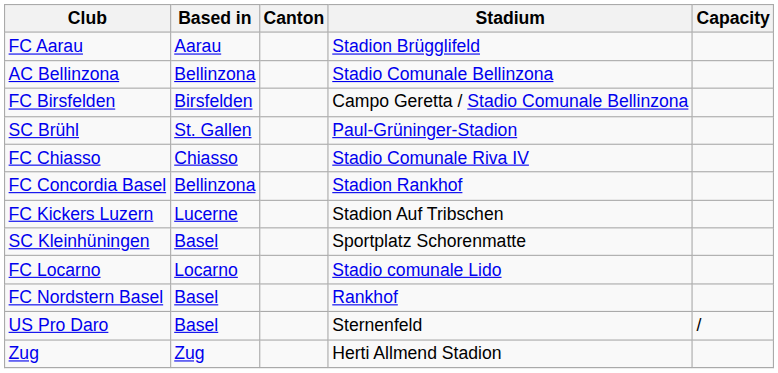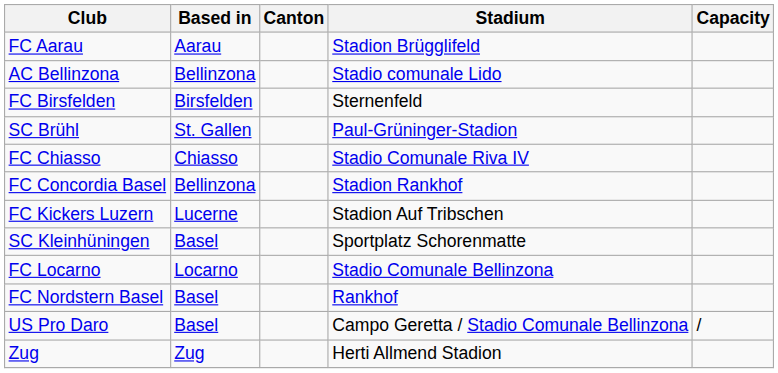AC Bellinzona | Stadium: Stadio Comunale Bellinzona -> Stadio comunale Lido
FC Birsfelden | Stadium: Campo Geretta / Stadio Comunale Bellinzona -> Sternenfeld
FC Locarno | Stadium: Stadio comunale Lido -> Stadio Comunale Bellinzona
US Pro Daro | Stadium: Sternenfeld -> Campo Geretta / Stadio Comunale Bellinzona
